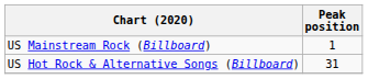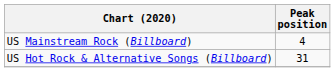US Mainstream Rock (Billboard) | Peak position: 1 -> 4
